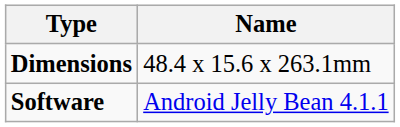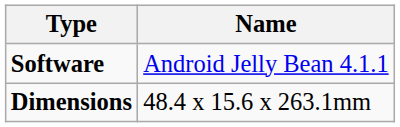rows swapped: Software <-> Dimensions
